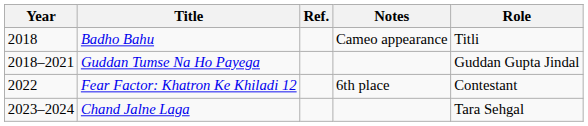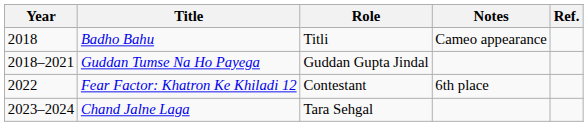columns swapped: Role <-> Ref.
